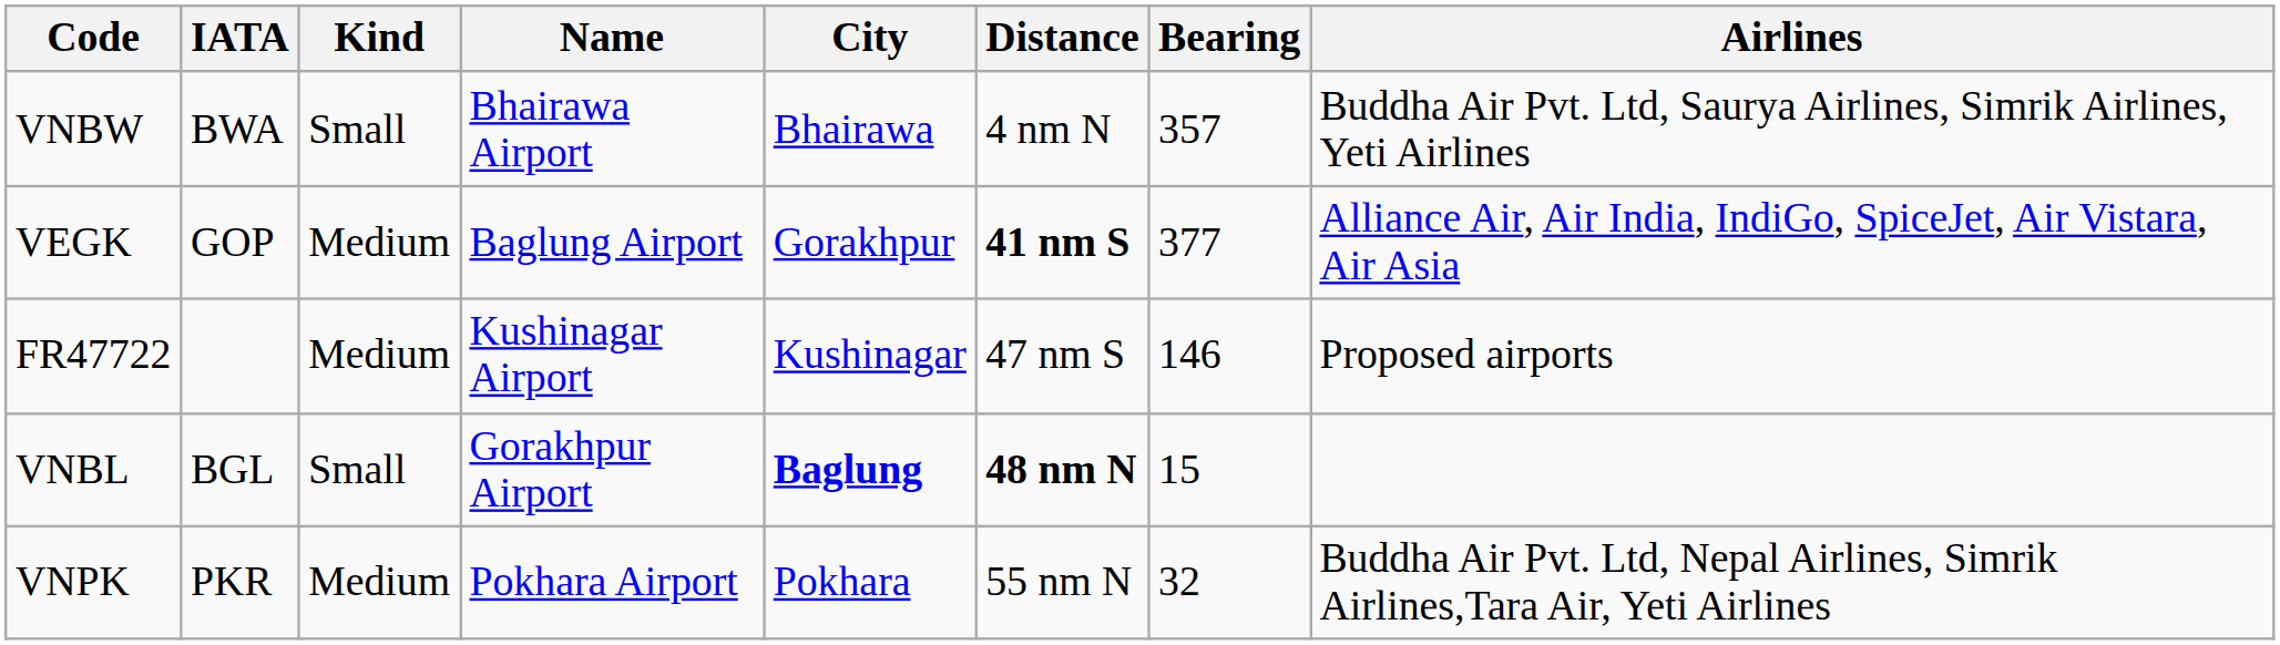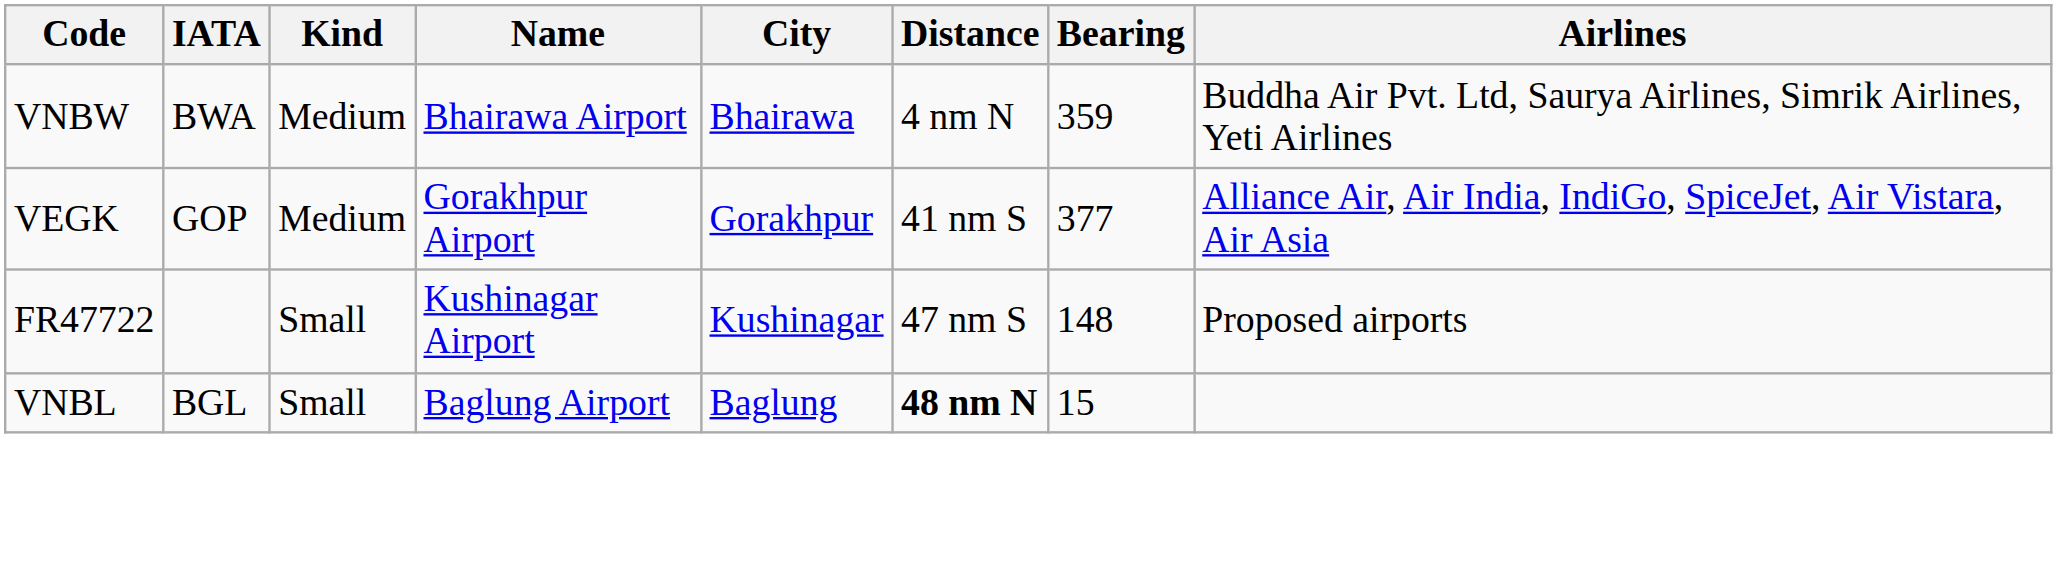VNBW | Kind: Small -> Medium
VNBW | Bearing: 357 -> 359
VEGK | Name: Baglung Airport -> Gorakhpur Airport
VEGK | Distance: bold -> normal
FR47722 | Kind: Medium -> Small
FR47722 | Bearing: 146 -> 148
VNBL | Name: Gorakhpur Airport -> Baglung Airport
VNBL | City: bold -> normal
- row: VNPK | PKR | Medium | Pokhara Airport | Pokhara | 55 nm N | 32 | Buddha Air Pvt. Ltd, Nepal Airlines, Simrik Airlines,Tara Air, Yeti Airlines
